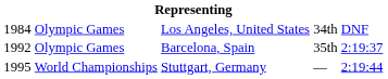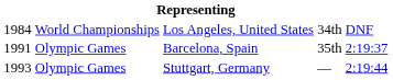Los Angeles, United States | column 2: Olympic Games -> World Championships
Barcelona, Spain | column 1: 1992 -> 1991
Stuttgart, Germany | column 1: 1995 -> 1993
Stuttgart, Germany | column 2: World Championships -> Olympic Games
